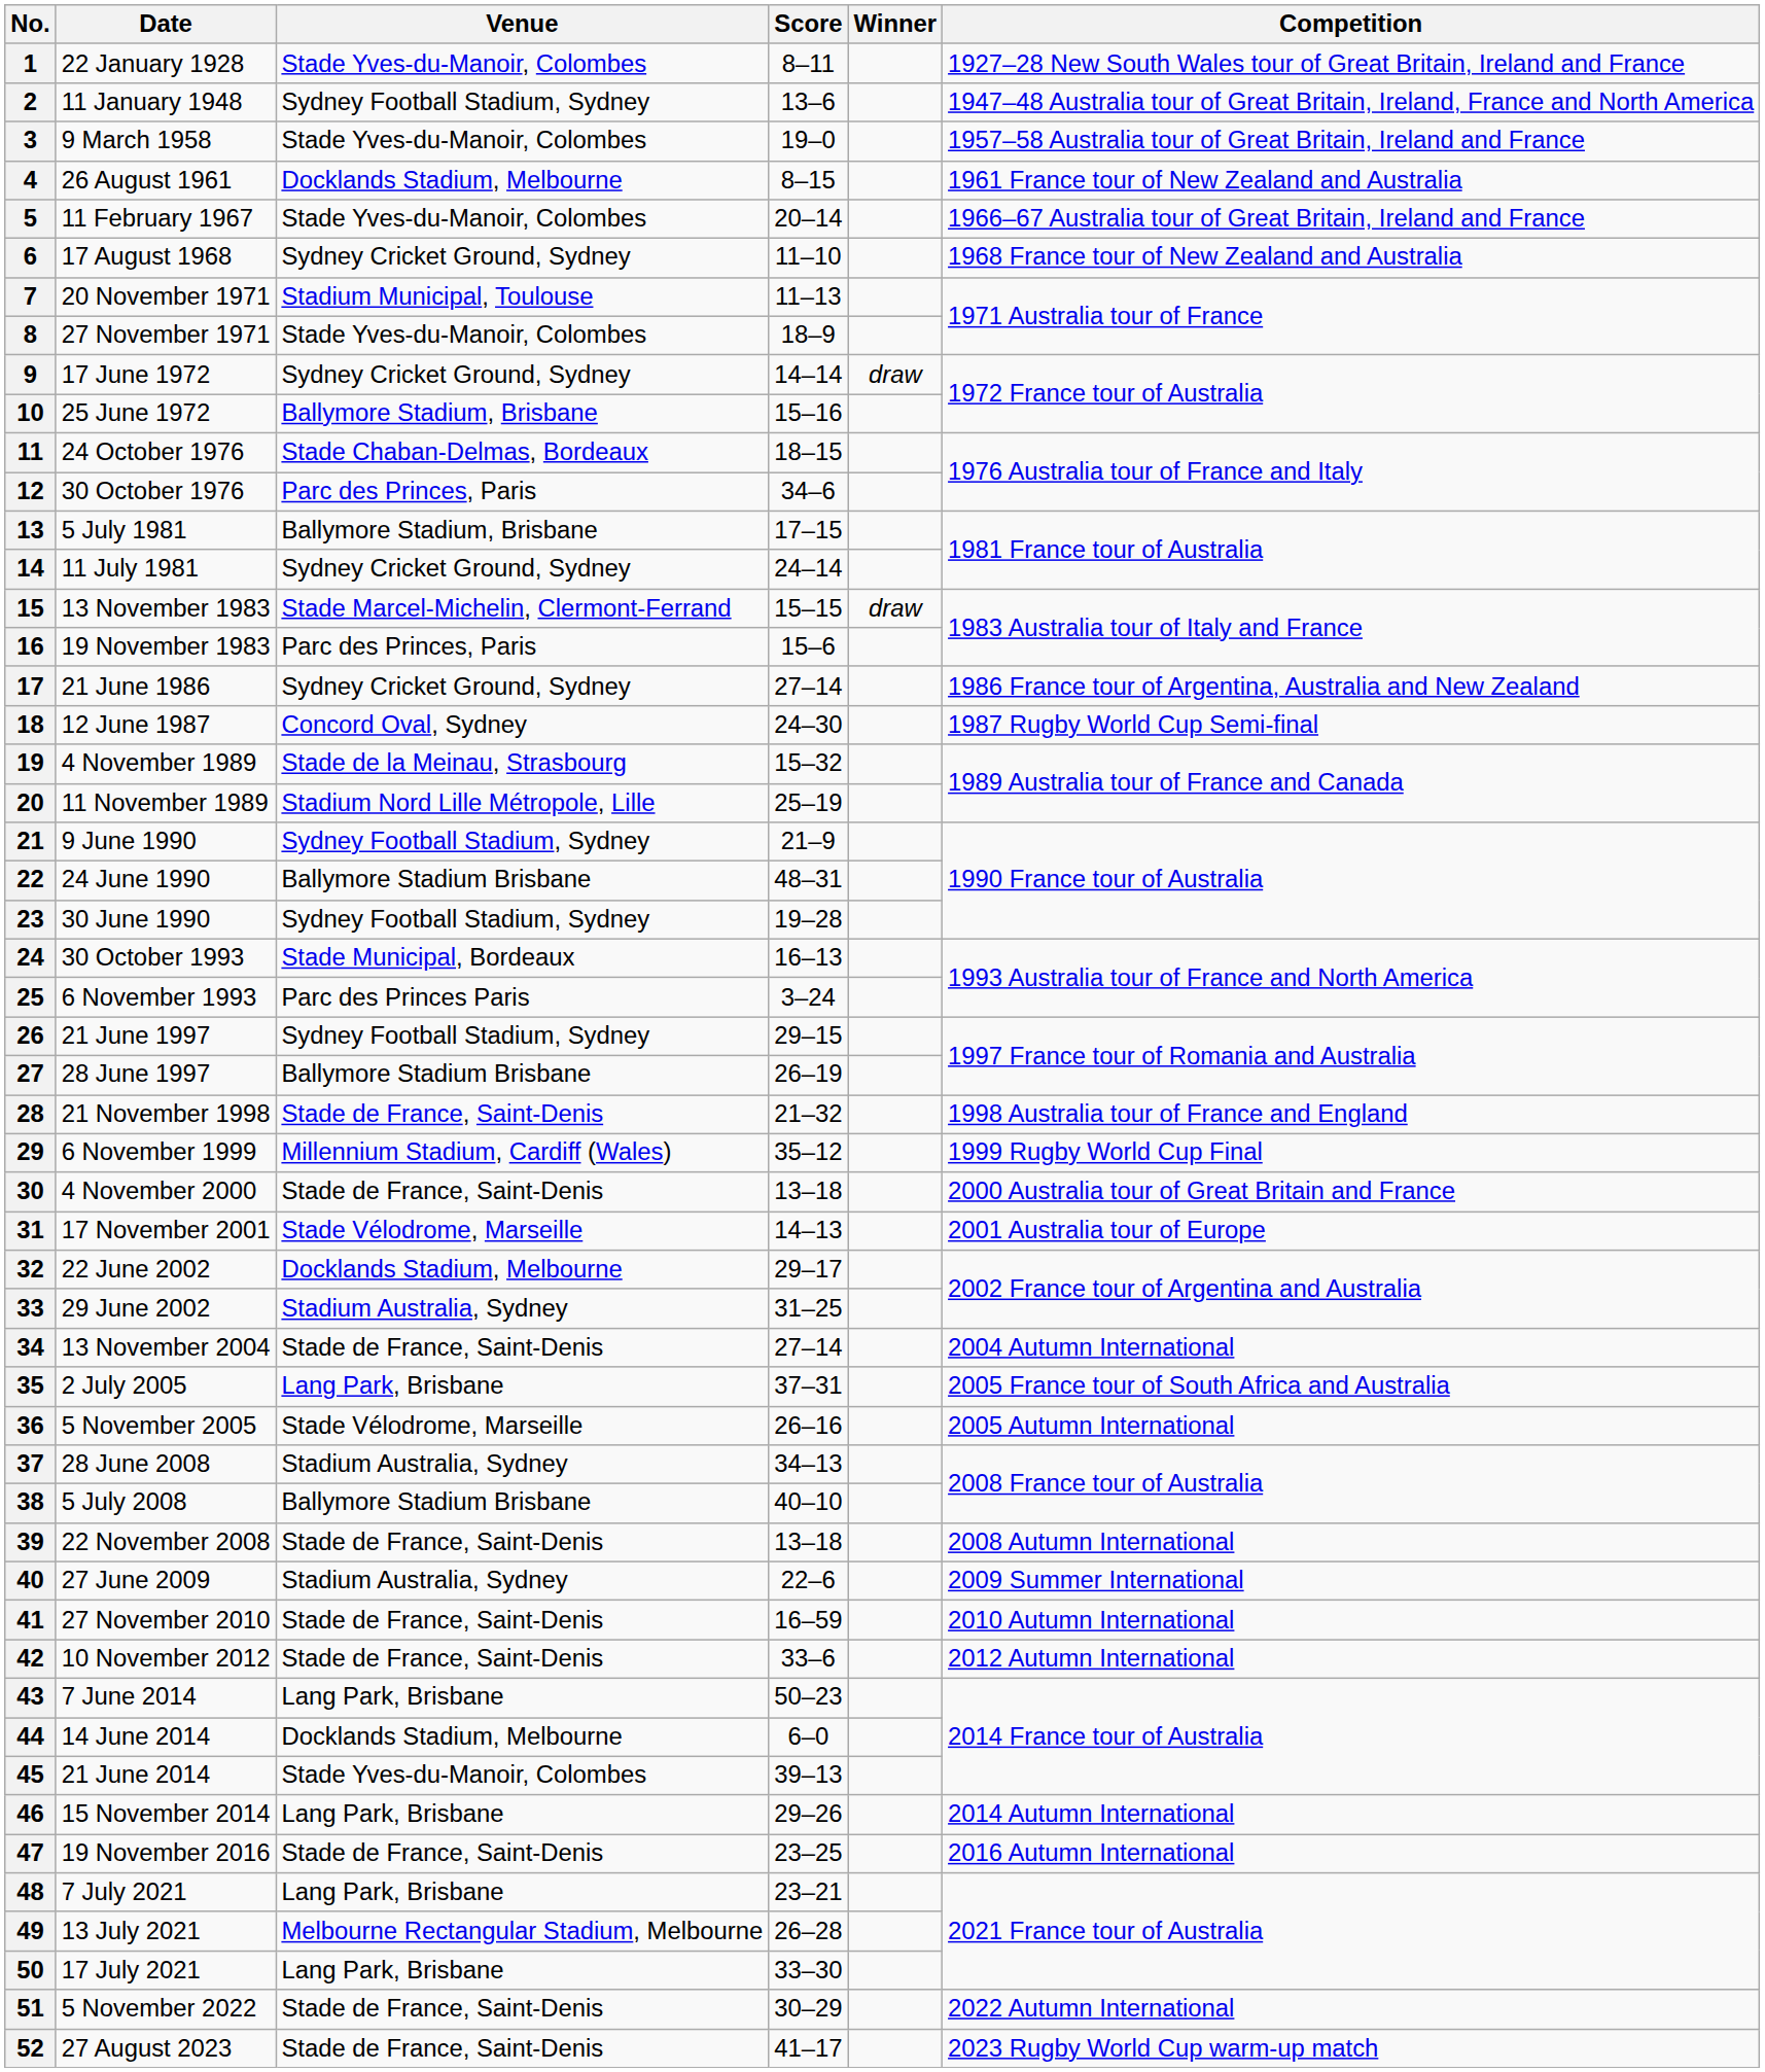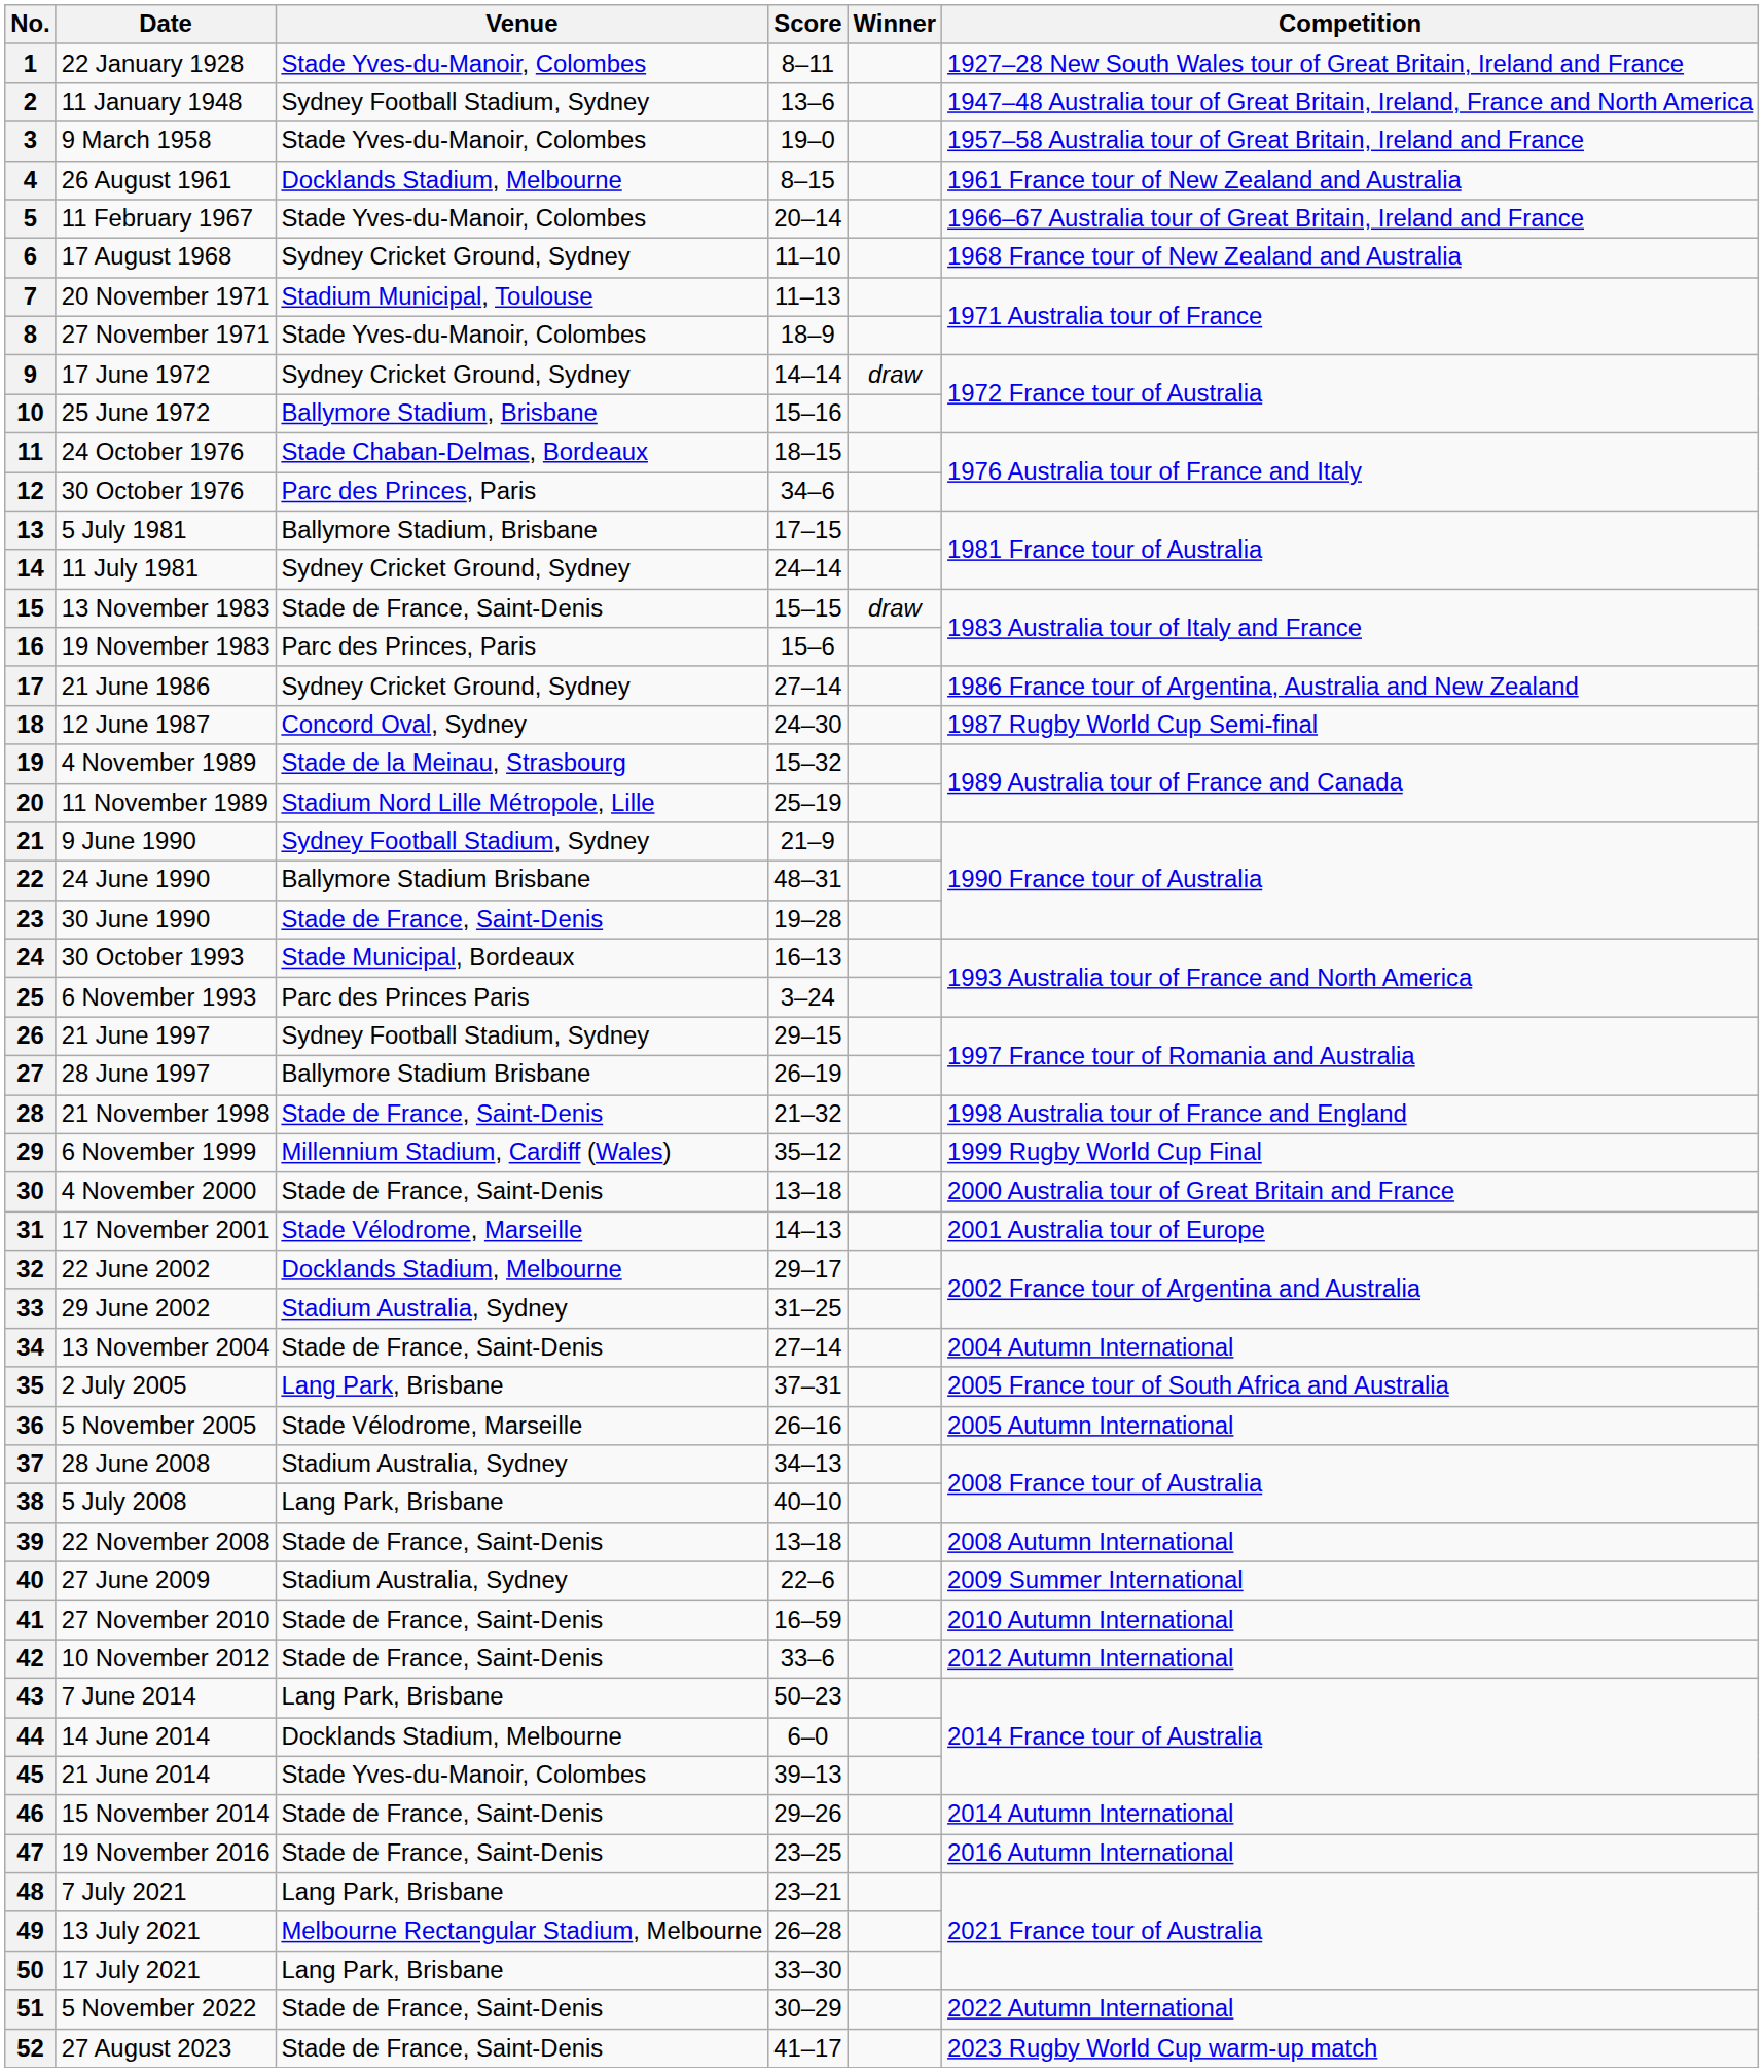15 | Venue: Stade Marcel-Michelin, Clermont-Ferrand -> Stade de France, Saint-Denis
23 | Venue: Sydney Football Stadium, Sydney -> Stade de France, Saint-Denis
38 | Venue: Ballymore Stadium Brisbane -> Lang Park, Brisbane
46 | Venue: Lang Park, Brisbane -> Stade de France, Saint-Denis
